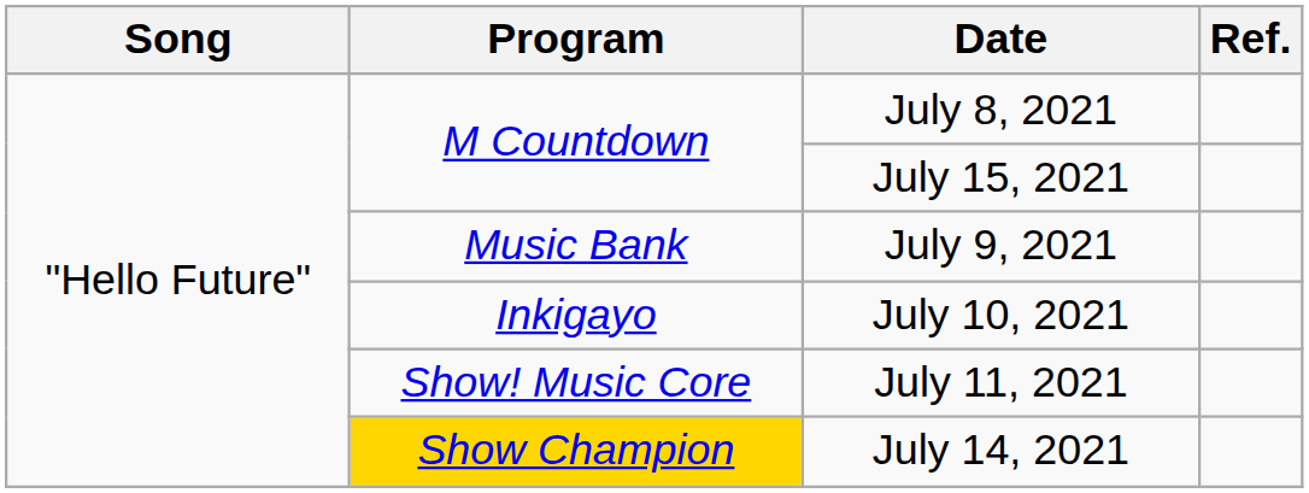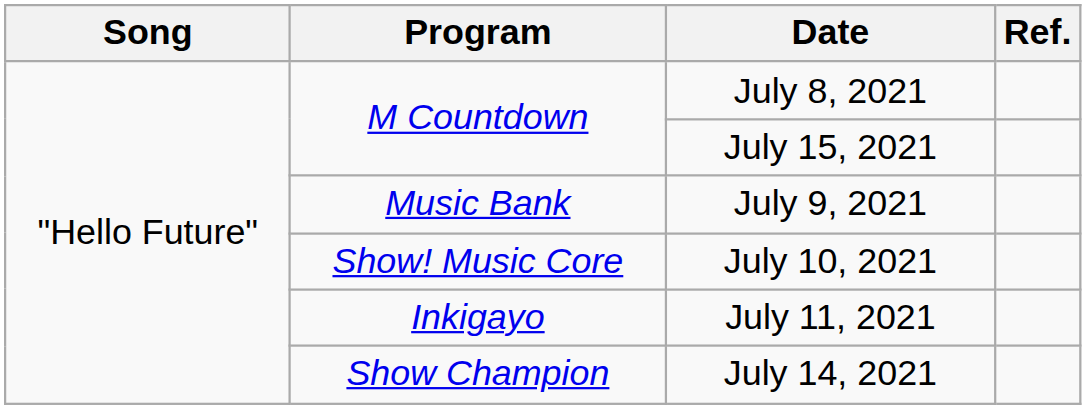July 10, 2021 | Program: Inkigayo -> Show! Music Core
July 11, 2021 | Program: Show! Music Core -> Inkigayo
July 14, 2021 | Program: gold background -> no background
